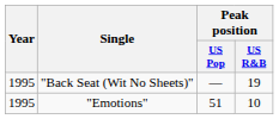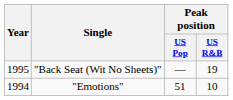"Emotions" | Year: 1995 -> 1994
